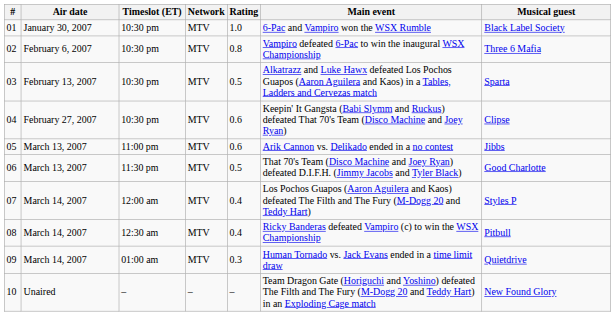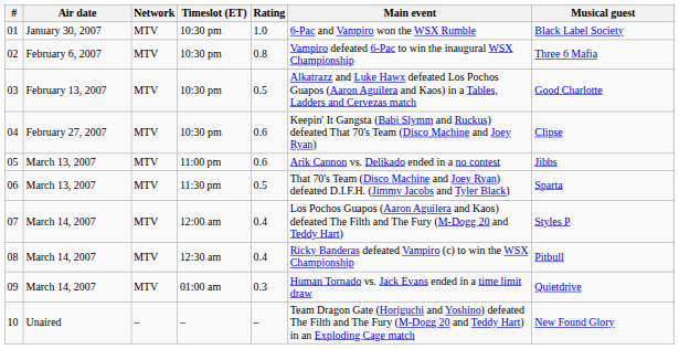columns swapped: Network <-> Timeslot (ET)
03 | Musical guest: Sparta -> Good Charlotte
06 | Musical guest: Good Charlotte -> Sparta
